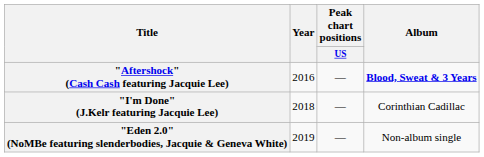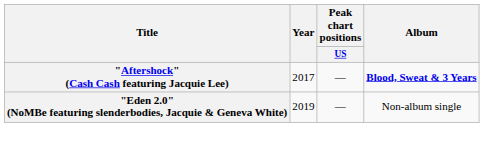"Aftershock" (Cash Cash featuring Jacquie Lee) | Year: 2016 -> 2017
- row: "I'm Done" (J.Kelr featuring Jacquie Lee) | 2018 | — | Corinthian Cadillac
